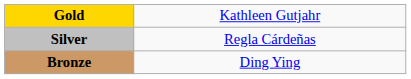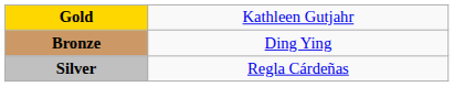rows swapped: Silver <-> Bronze
